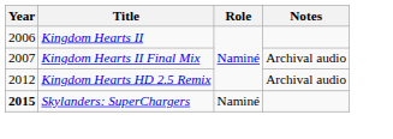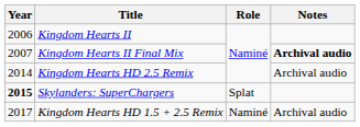Kingdom Hearts II Final Mix | Notes: normal -> bold
Kingdom Hearts HD 2.5 Remix | Year: 2012 -> 2014
Skylanders: SuperChargers | Role: Naminé -> Splat
+ row: 2017 | Kingdom Hearts HD 1.5 + 2.5 Remix | Naminé | Archival audio
